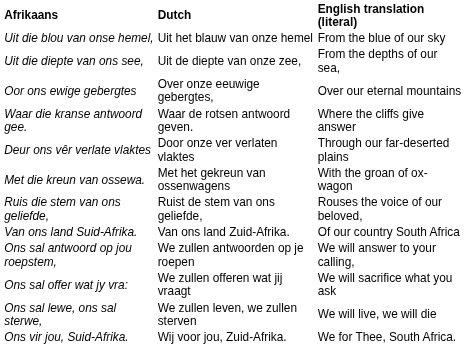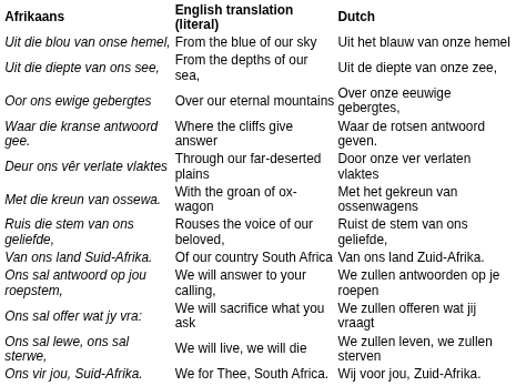columns swapped: Dutch <-> English translation (literal)
